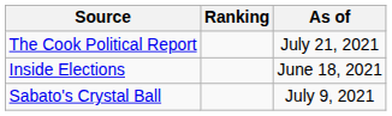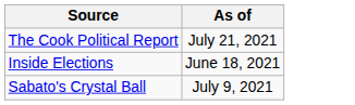- column: Ranking
